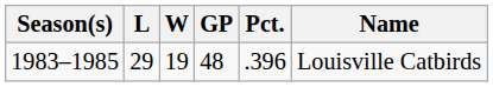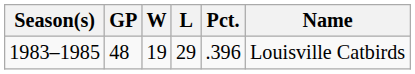columns swapped: GP <-> L
